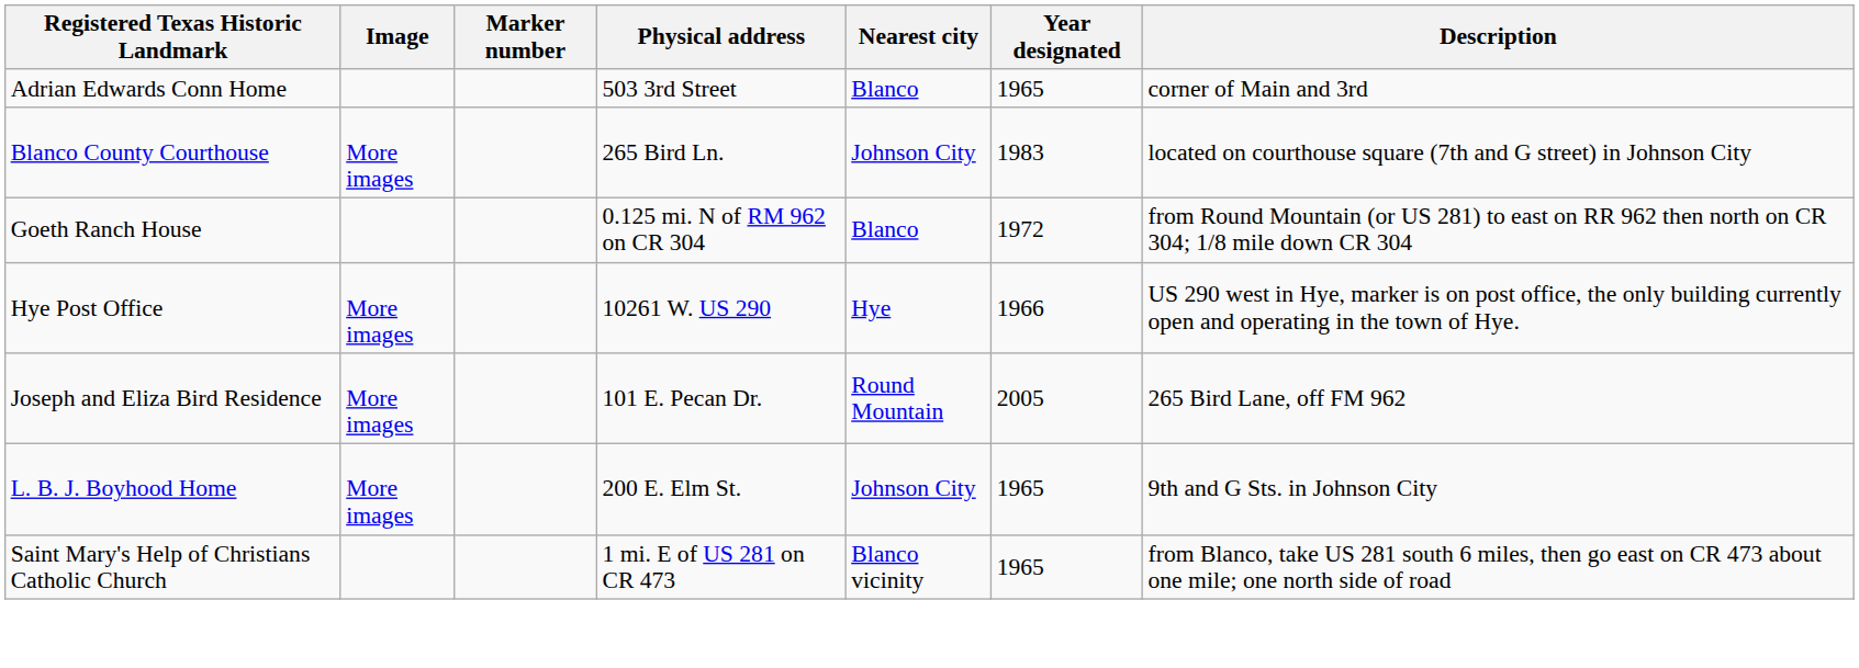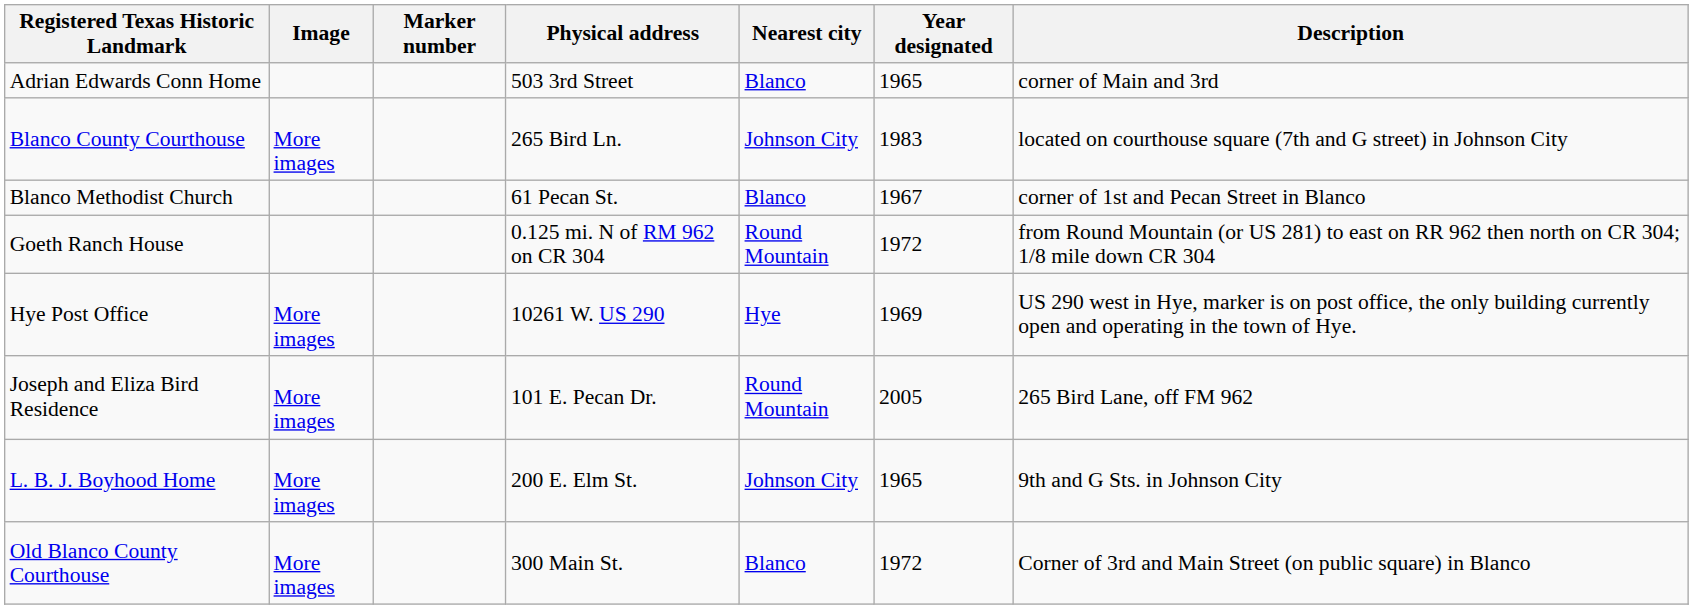+ row: Blanco Methodist Church | 61 Pecan St. | Blanco | 1967 | corner of 1st and Pecan Street in Blanco
Goeth Ranch House | Nearest city: Blanco -> Round Mountain
Hye Post Office | Year designated: 1966 -> 1969
+ row: Old Blanco County Courthouse | More images | 300 Main St. | Blanco | 1972 | Corner of 3rd and Main Street (on public square) in Blanco
- row: Saint Mary's Help of Christians Catholic Church | 1 mi. E of US 281 on CR 473 | Blanco vicinity | 1965 | from Blanco, take US 281 south 6 miles, then go east on CR 473 about one mile; one north side of road
